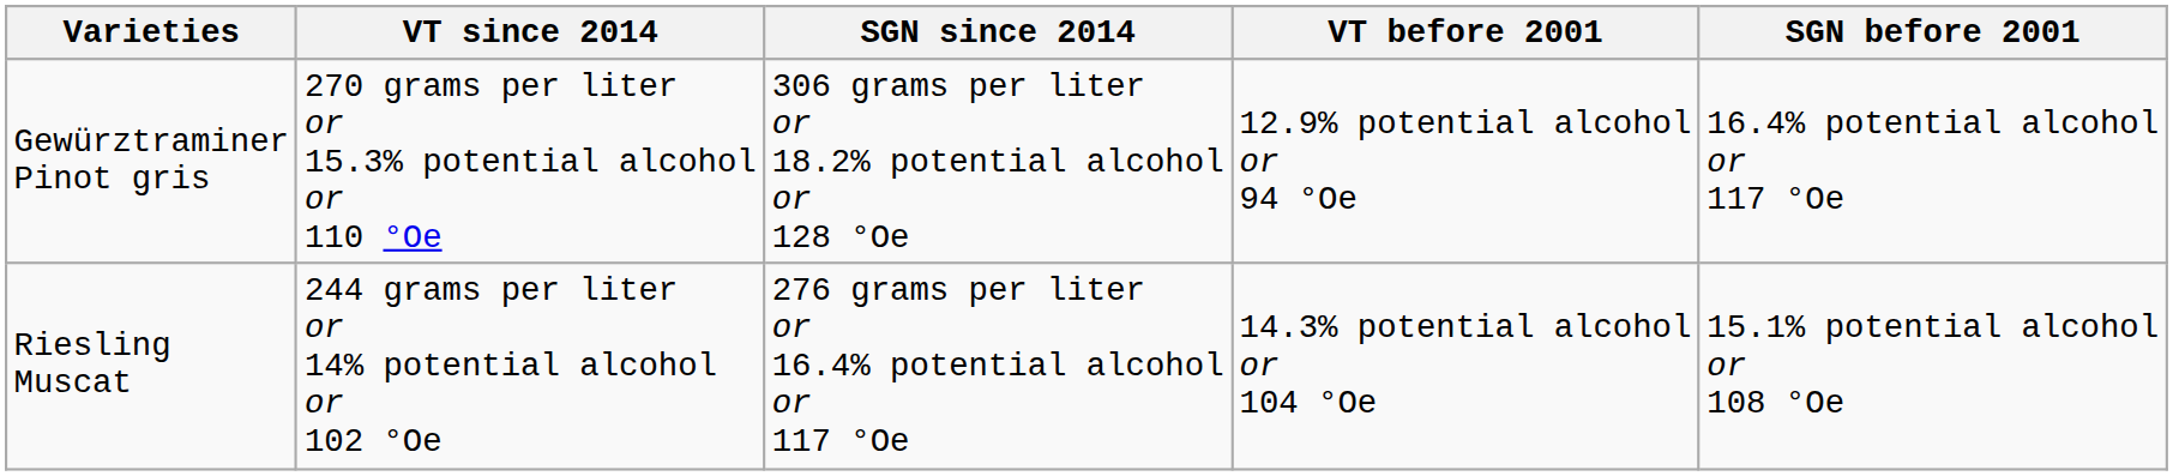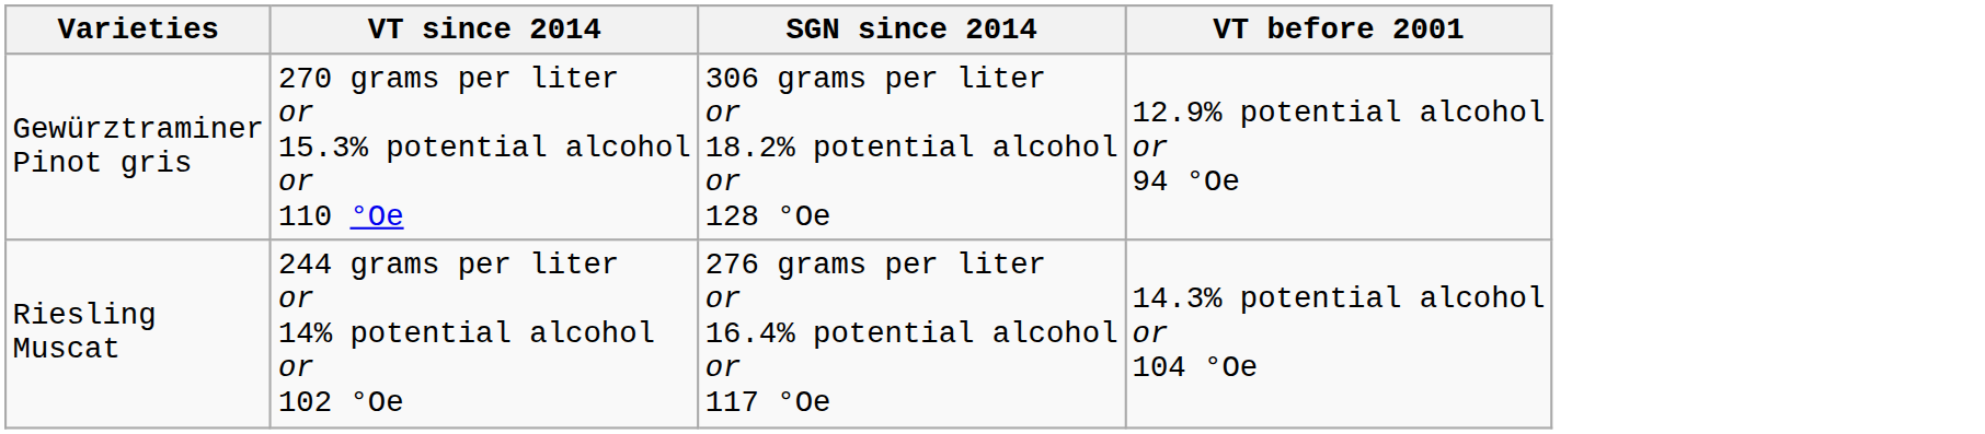- column: SGN before 2001 | 16.4% potential alcohol or 117 °Oe | 15.1% potential alcohol or 108 °Oe
